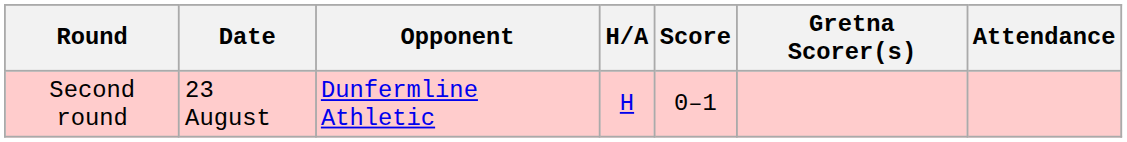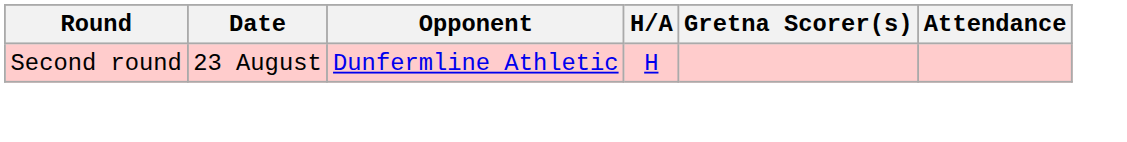- column: Score | 0–1
